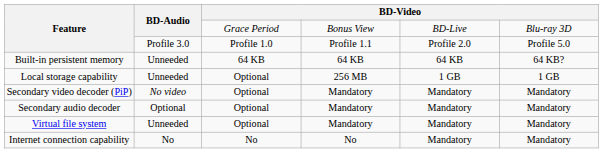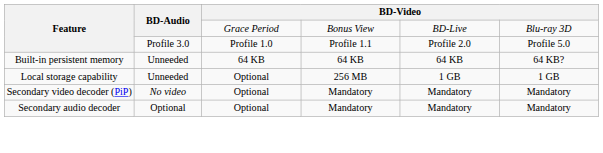- row: Virtual file system | Unneeded | Optional | Mandatory | Mandatory | Mandatory
- row: Internet connection capability | No | No | No | Mandatory | Mandatory
